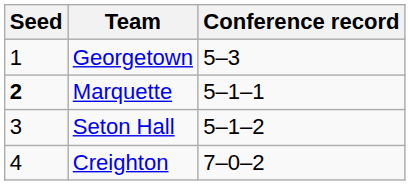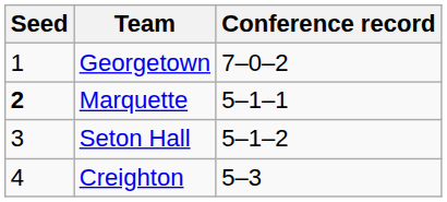Georgetown | Conference record: 5–3 -> 7–0–2
Creighton | Conference record: 7–0–2 -> 5–3
